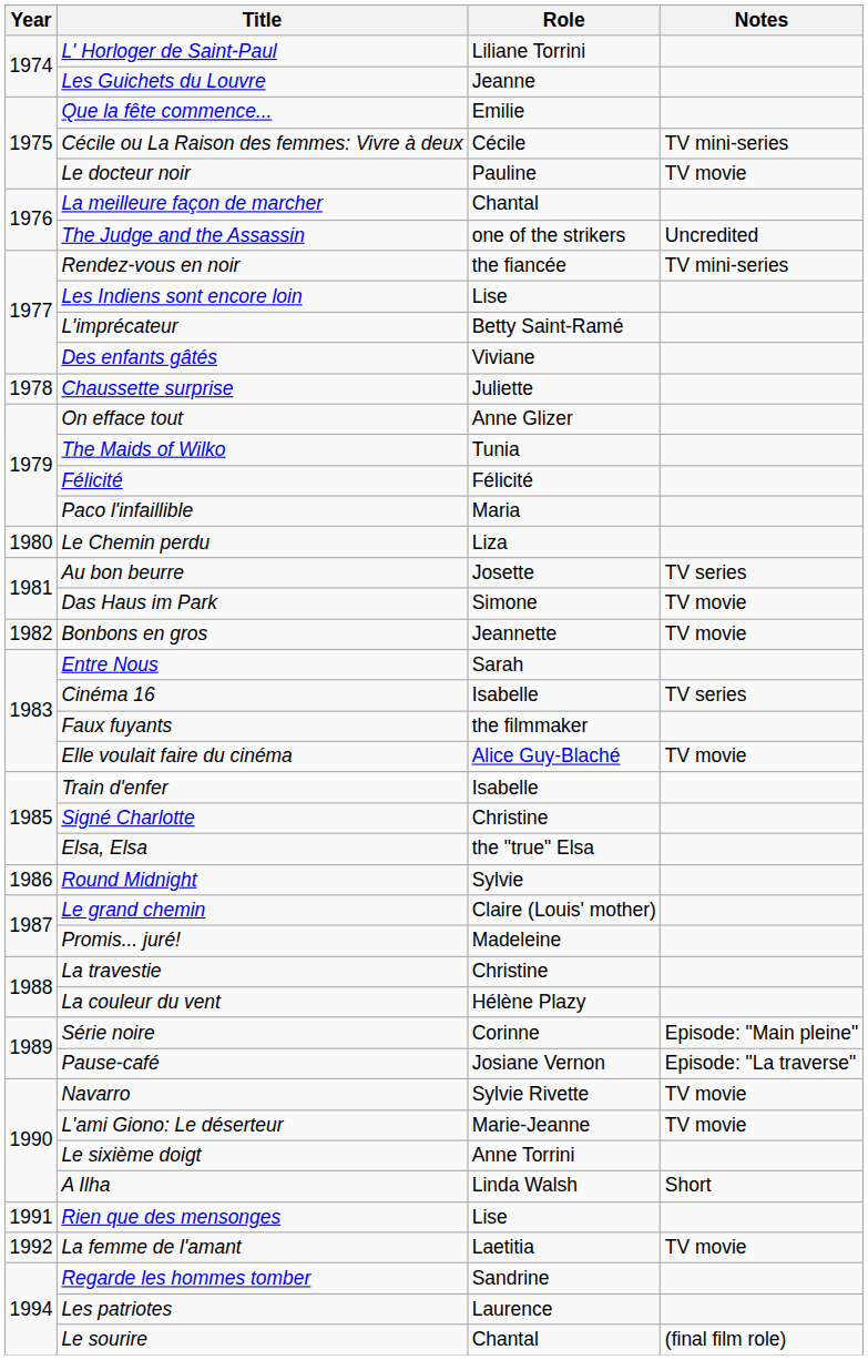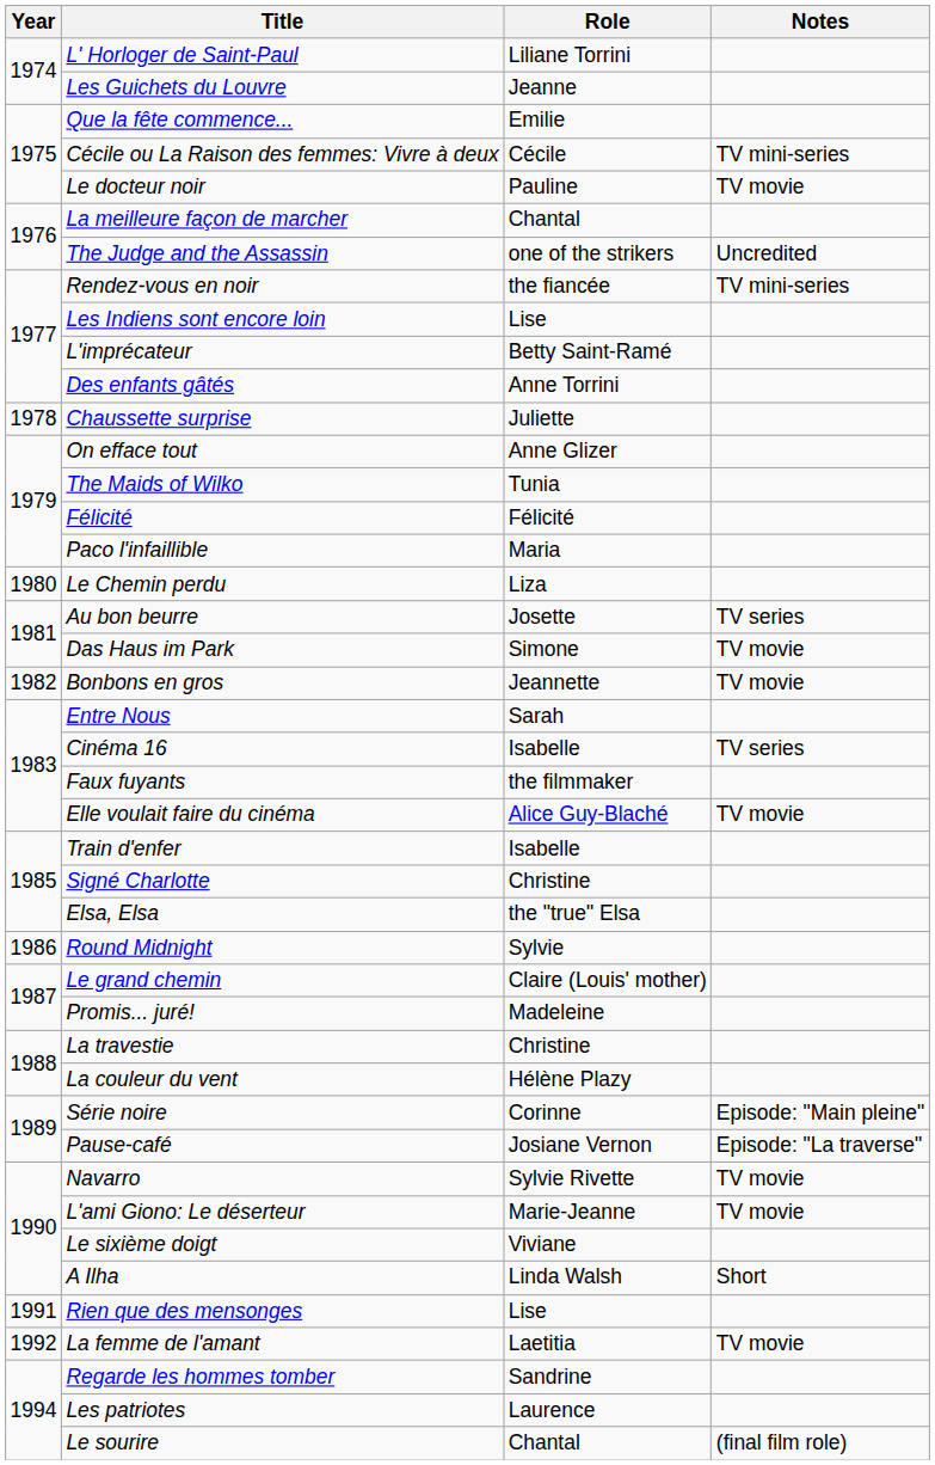Des enfants gâtés | Role: Viviane -> Anne Torrini
Le sixième doigt | Role: Anne Torrini -> Viviane
